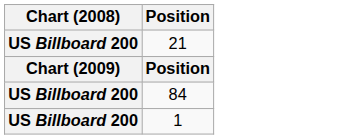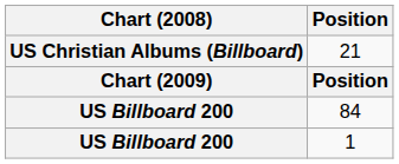21 | Chart (2008): US Billboard 200 -> US Christian Albums (Billboard)
